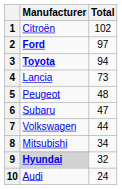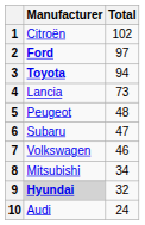7 | Total: 44 -> 46
